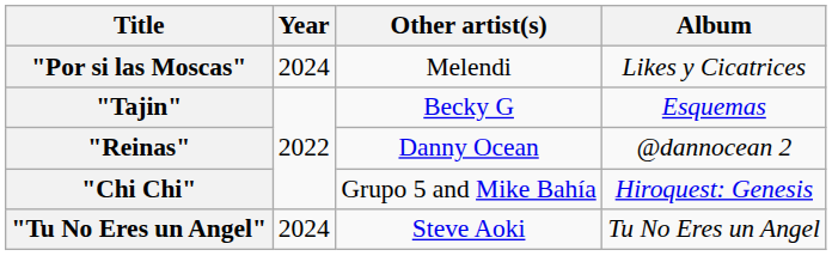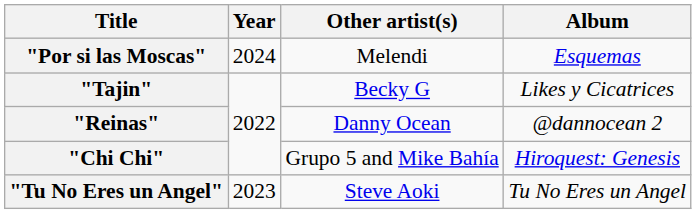"Por si las Moscas" | Album: Likes y Cicatrices -> Esquemas
"Tajin" | Album: Esquemas -> Likes y Cicatrices
"Tu No Eres un Angel" | Year: 2024 -> 2023
